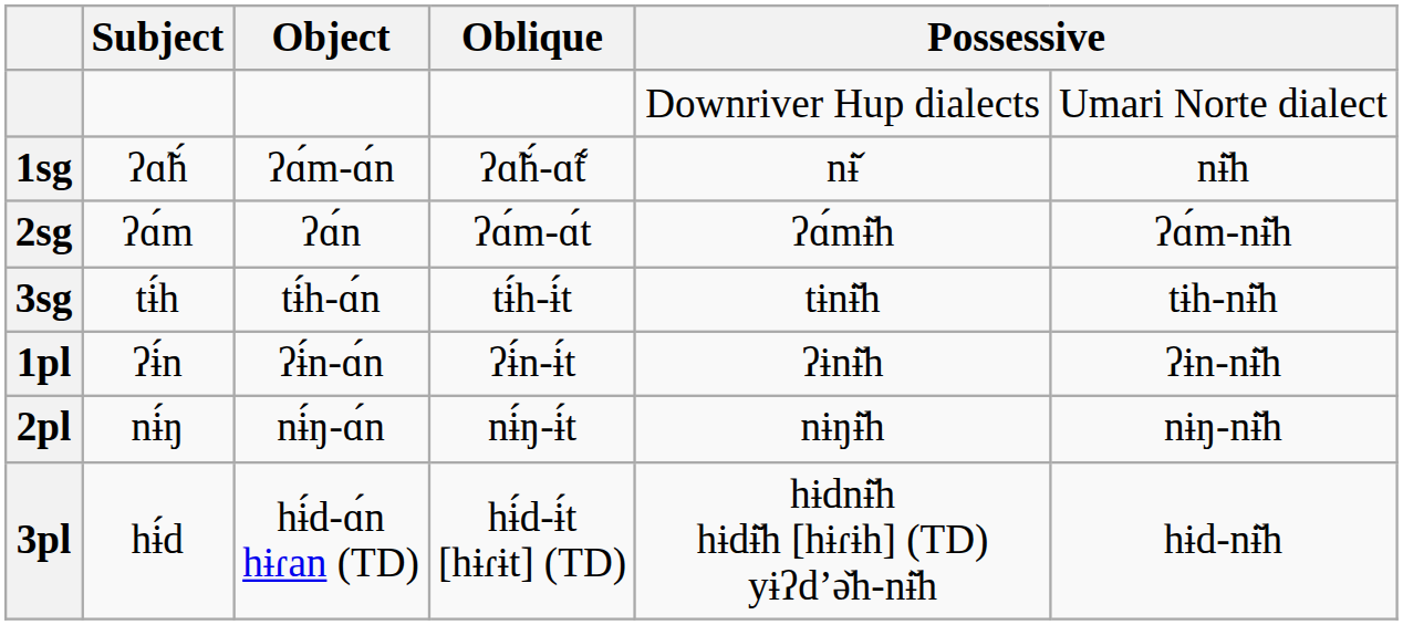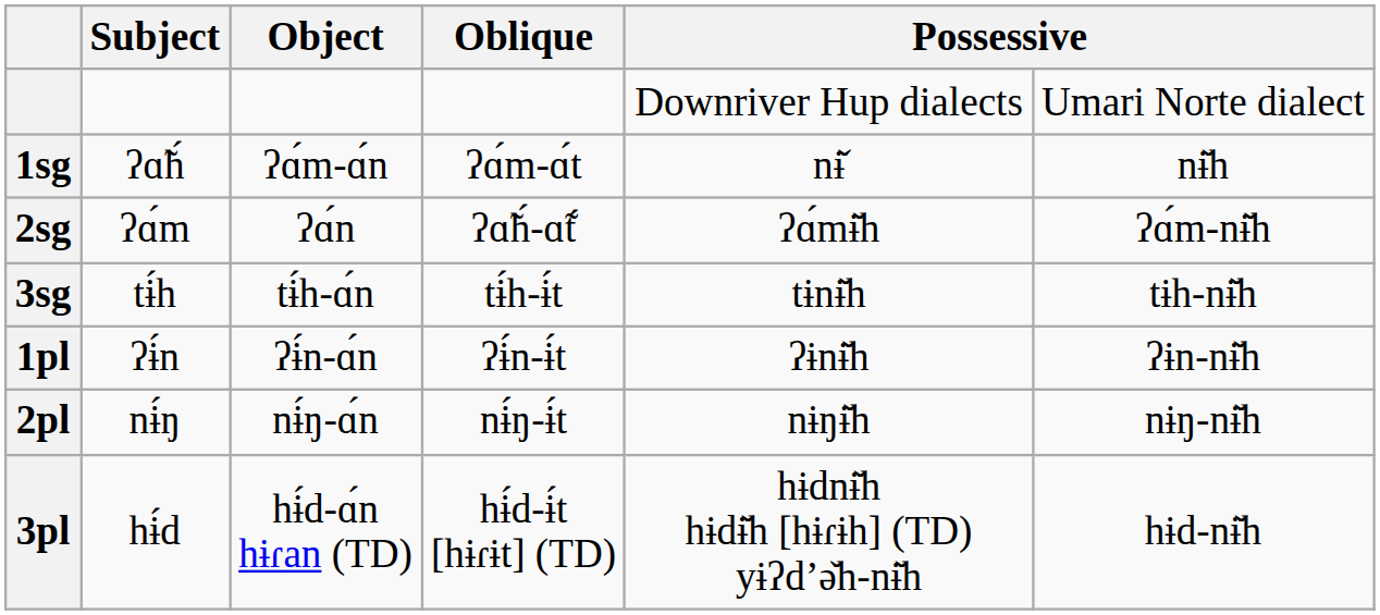1sg | Oblique: ʔɑ̃h́-ɑ̃t́ -> ʔɑ́m-ɑ́t
2sg | Oblique: ʔɑ́m-ɑ́t -> ʔɑ̃h́-ɑ̃t́
